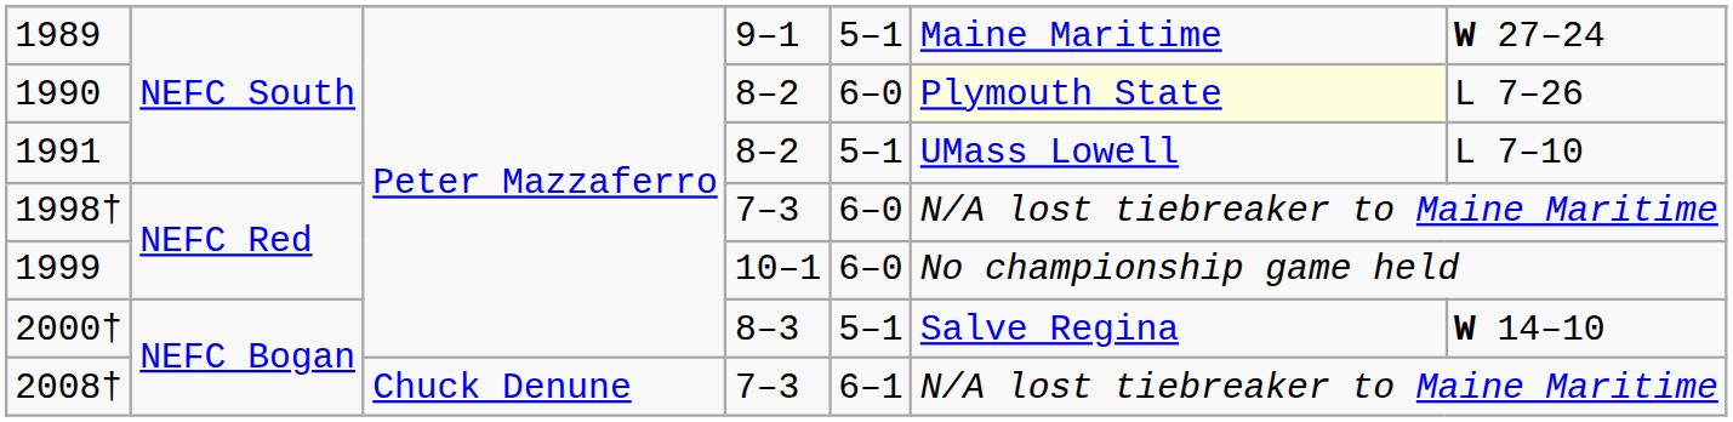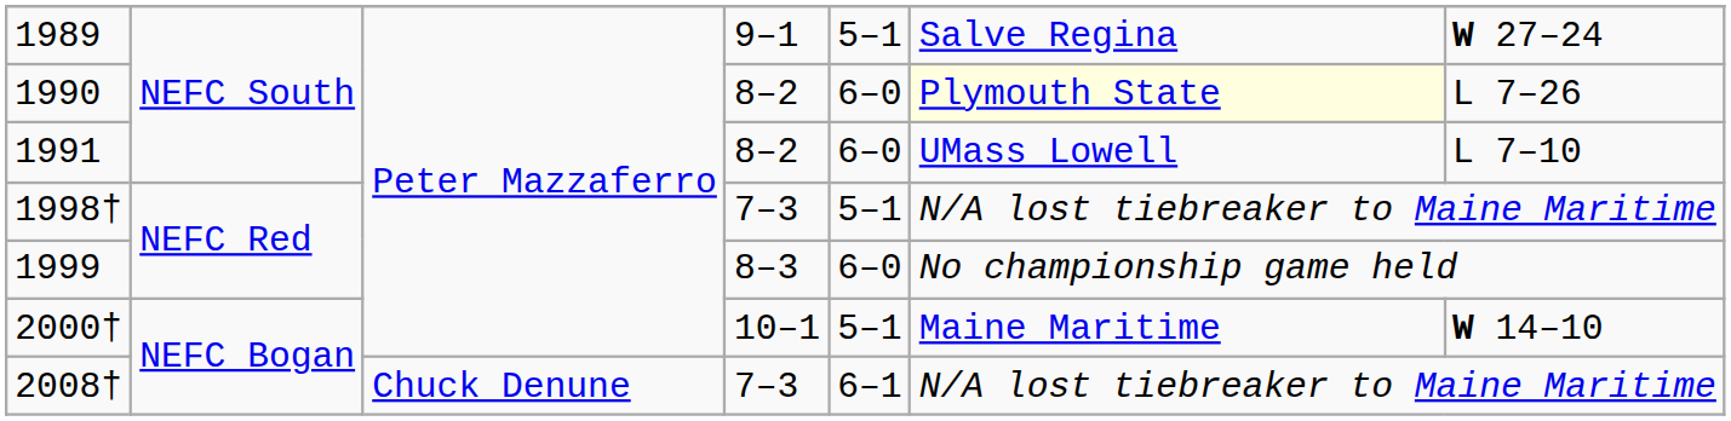1989 | column 6: Maine Maritime -> Salve Regina
1991 | column 5: 5–1 -> 6–0
1998† | column 5: 6–0 -> 5–1
1999 | column 4: 10–1 -> 8–3
2000† | column 4: 8–3 -> 10–1
2000† | column 6: Salve Regina -> Maine Maritime
